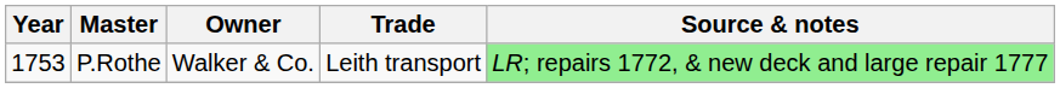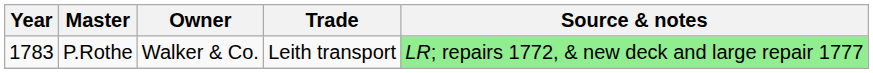P.Rothe | Year: 1753 -> 1783
